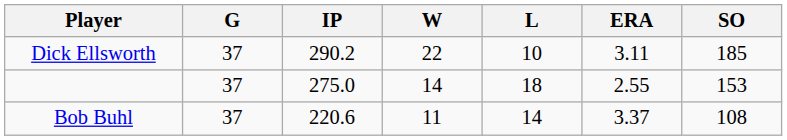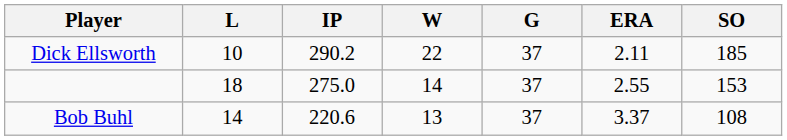columns swapped: G <-> L
Dick Ellsworth | ERA: 3.11 -> 2.11
Bob Buhl | W: 11 -> 13
